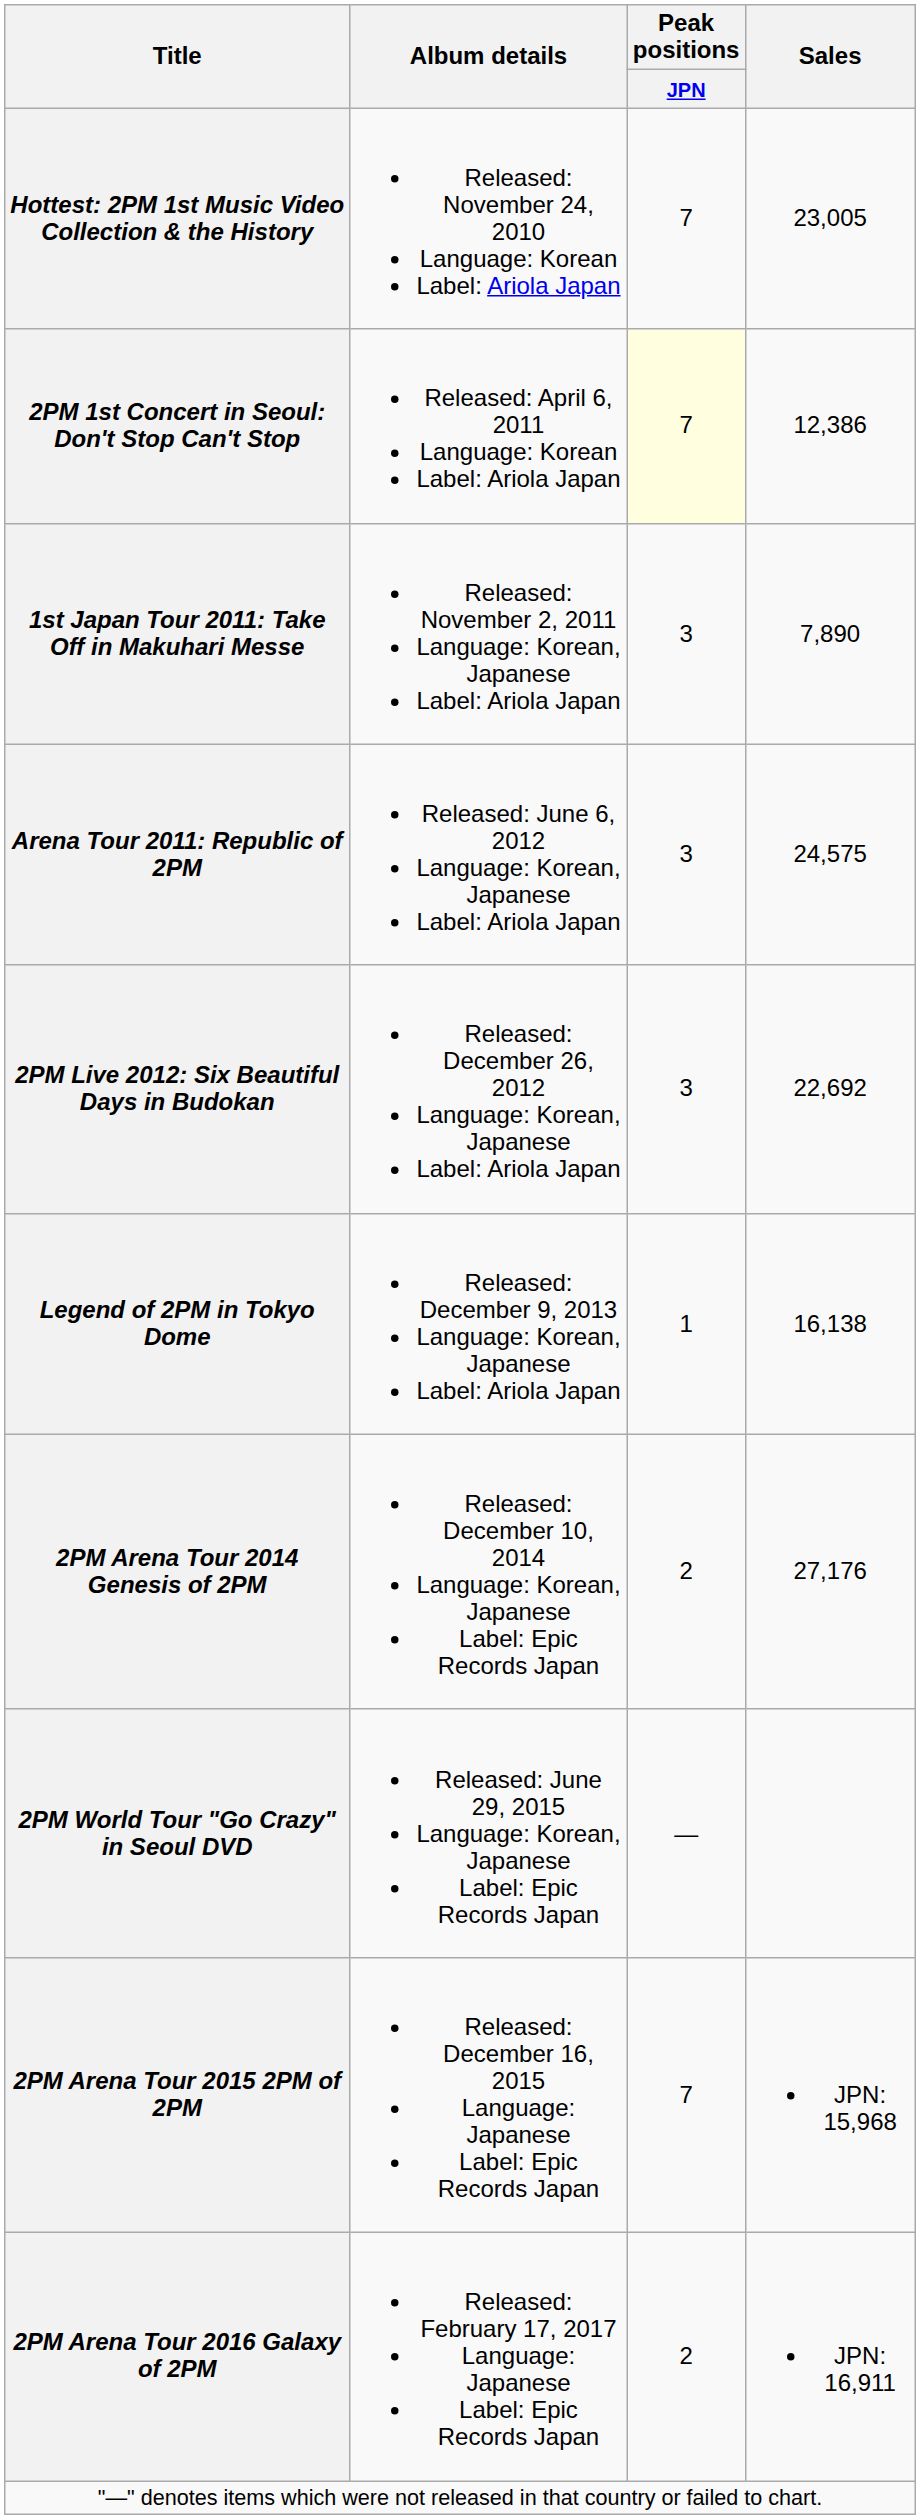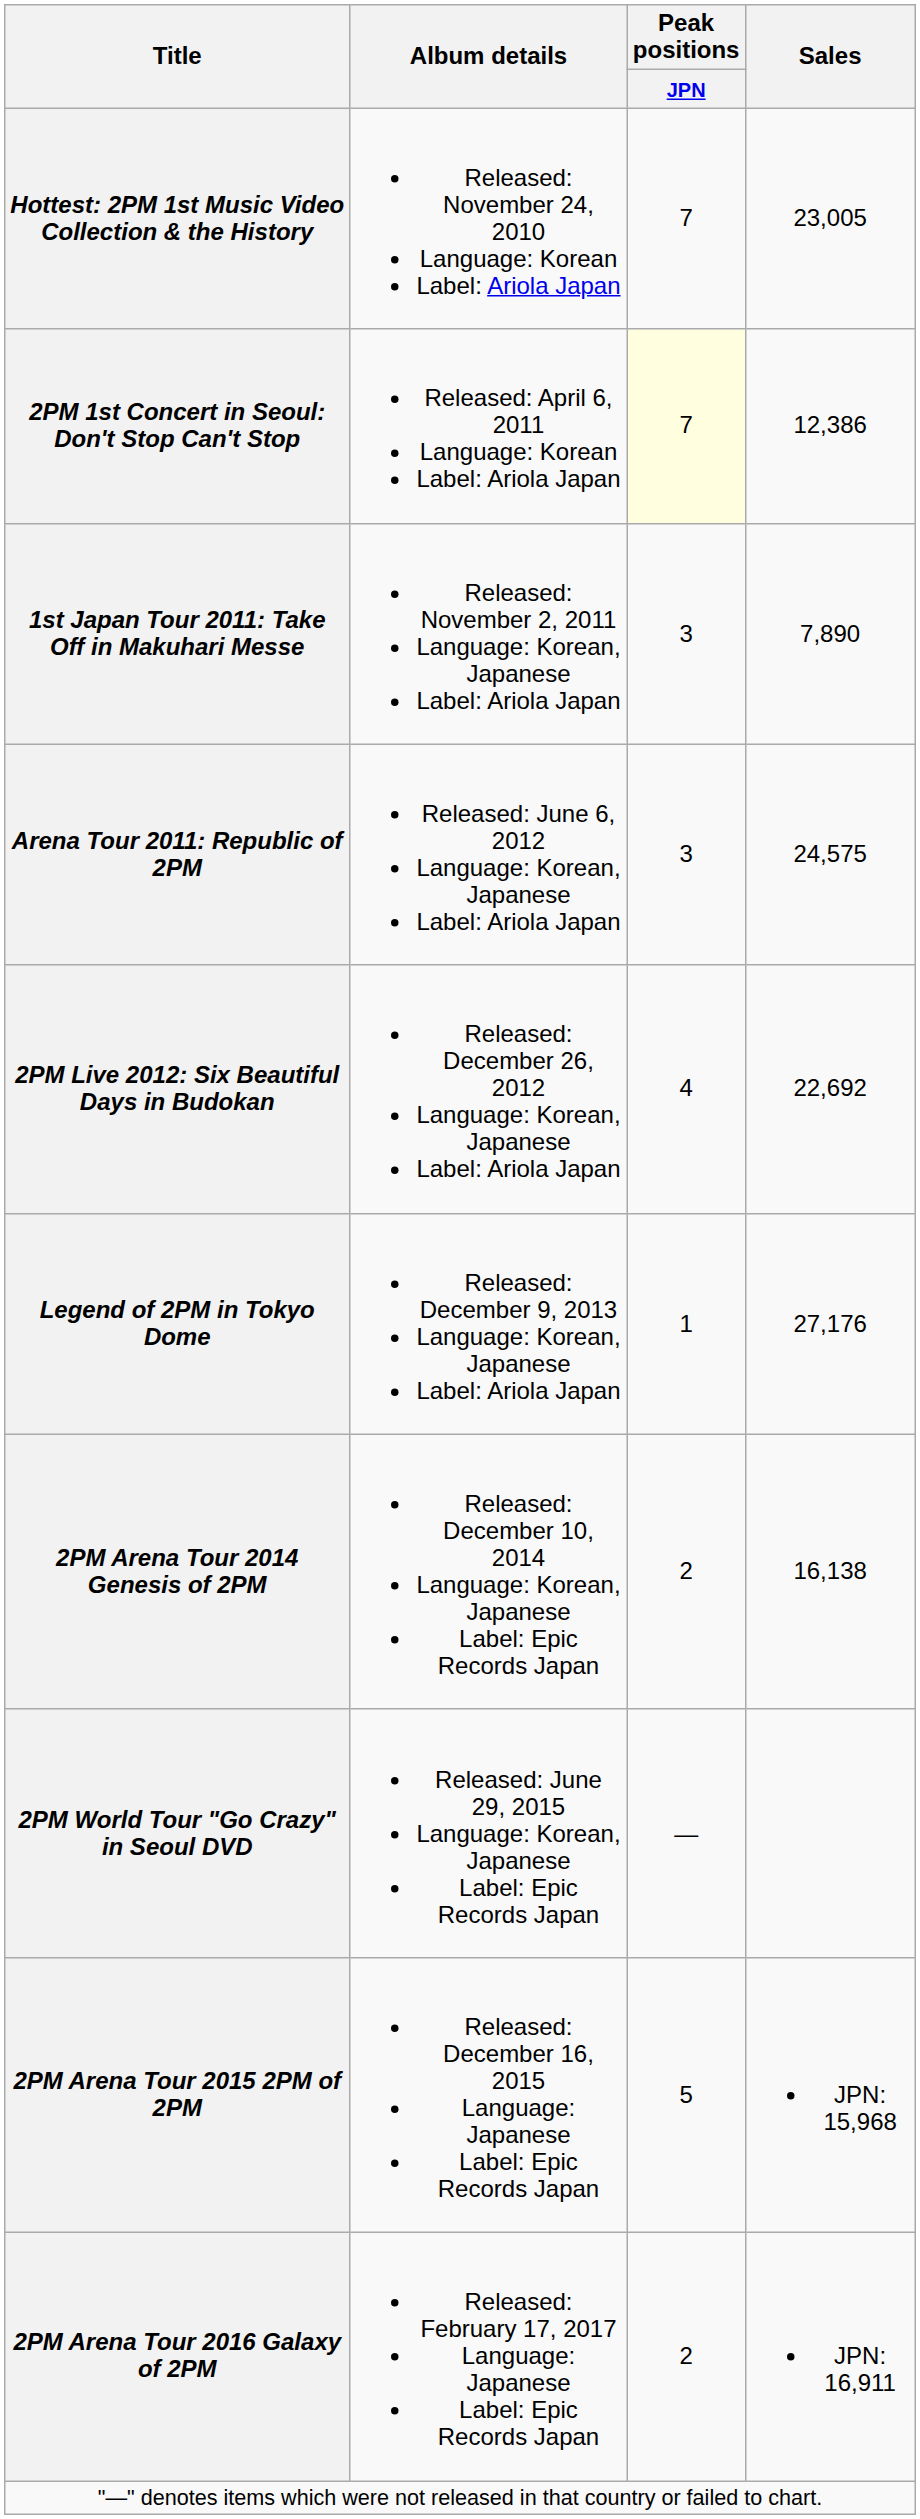2PM Live 2012: Six Beautiful Days in Budokan | Peak positions / JPN: 3 -> 4
Legend of 2PM in Tokyo Dome | Sales: 16,138 -> 27,176
2PM Arena Tour 2014 Genesis of 2PM | Sales: 27,176 -> 16,138
2PM Arena Tour 2015 2PM of 2PM | Peak positions / JPN: 7 -> 5
